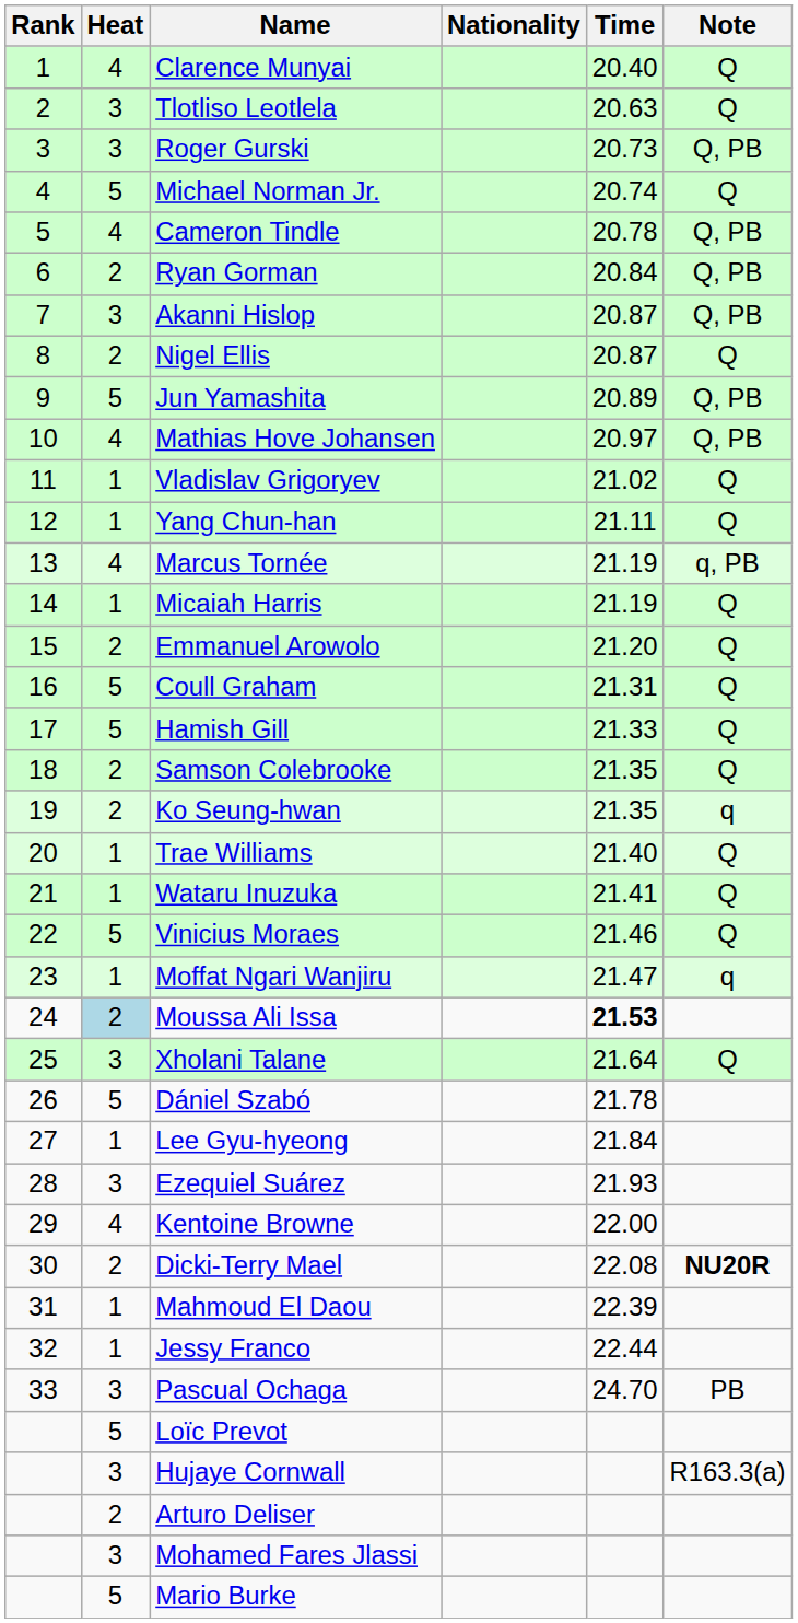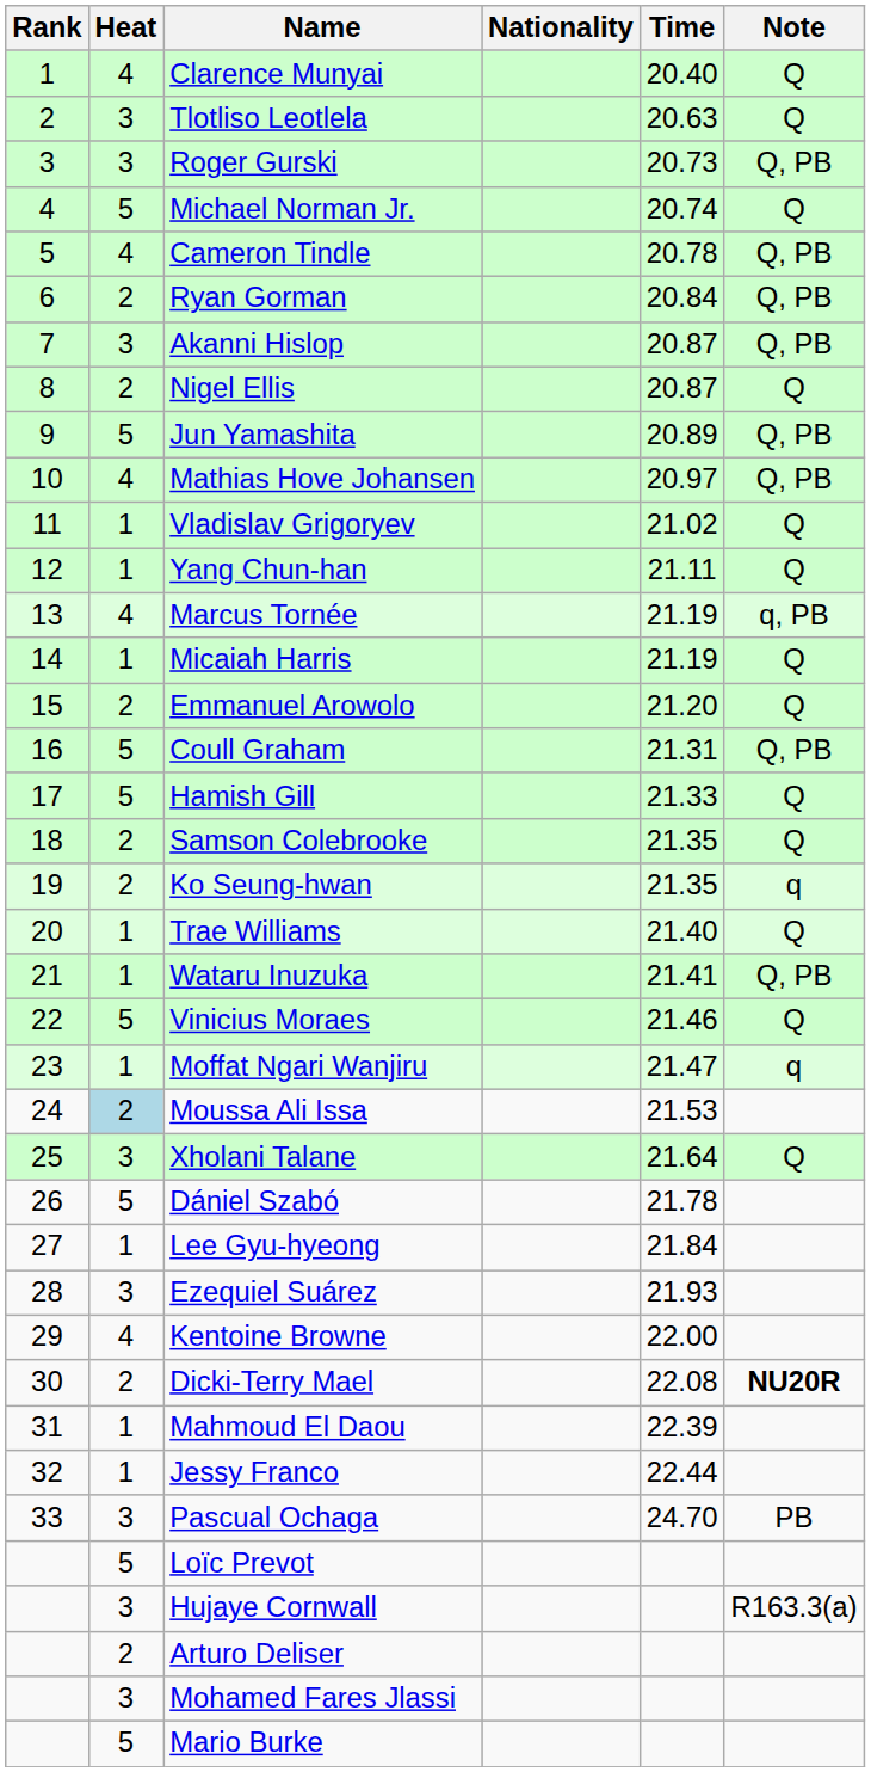Coull Graham | Note: Q -> Q, PB
Wataru Inuzuka | Note: Q -> Q, PB
Moussa Ali Issa | Time: bold -> normal
